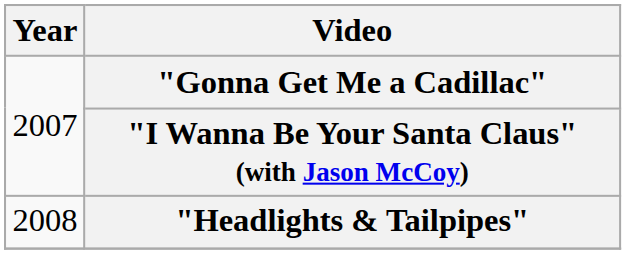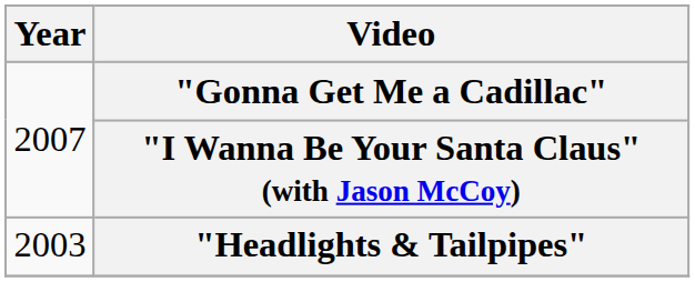"Headlights & Tailpipes" | Year: 2008 -> 2003
